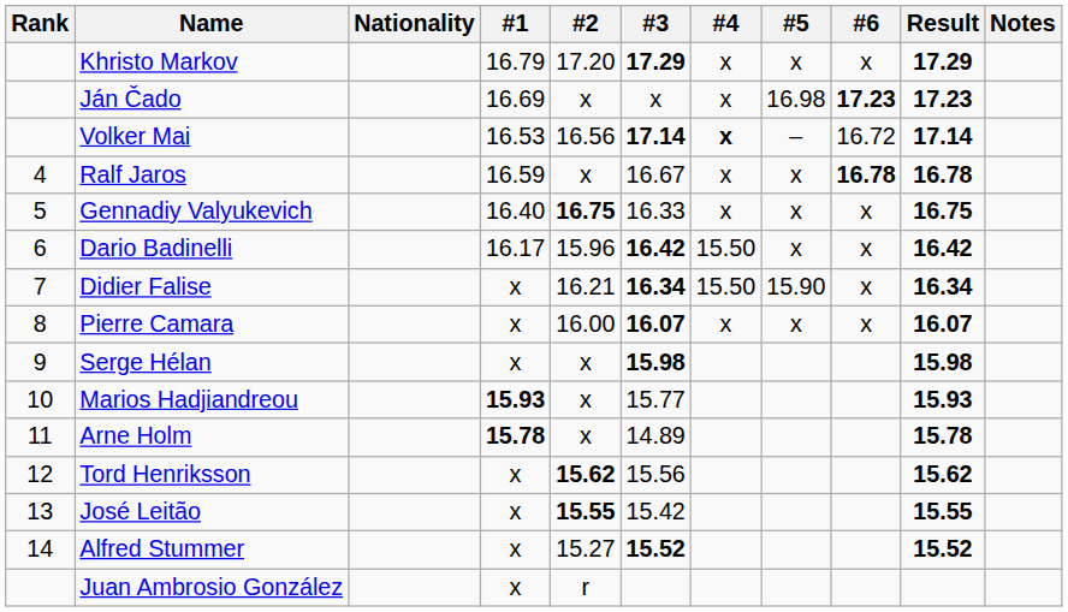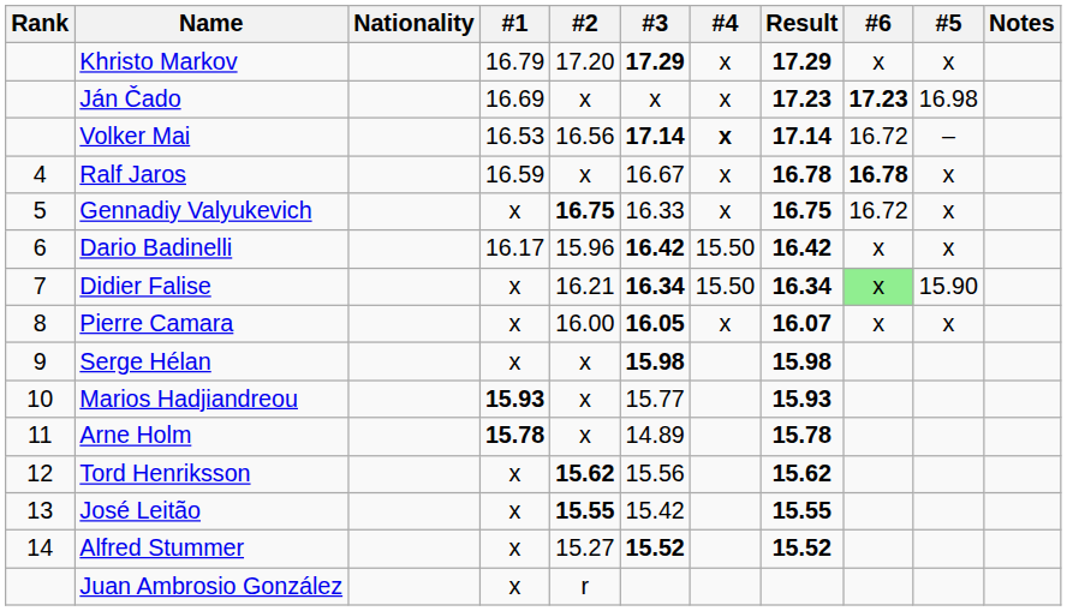columns swapped: #5 <-> Result
Gennadiy Valyukevich | #1: 16.40 -> x
Gennadiy Valyukevich | #6: x -> 16.72
Didier Falise | #6: no background -> lightgreen background
Pierre Camara | #3: 16.07 -> 16.05
